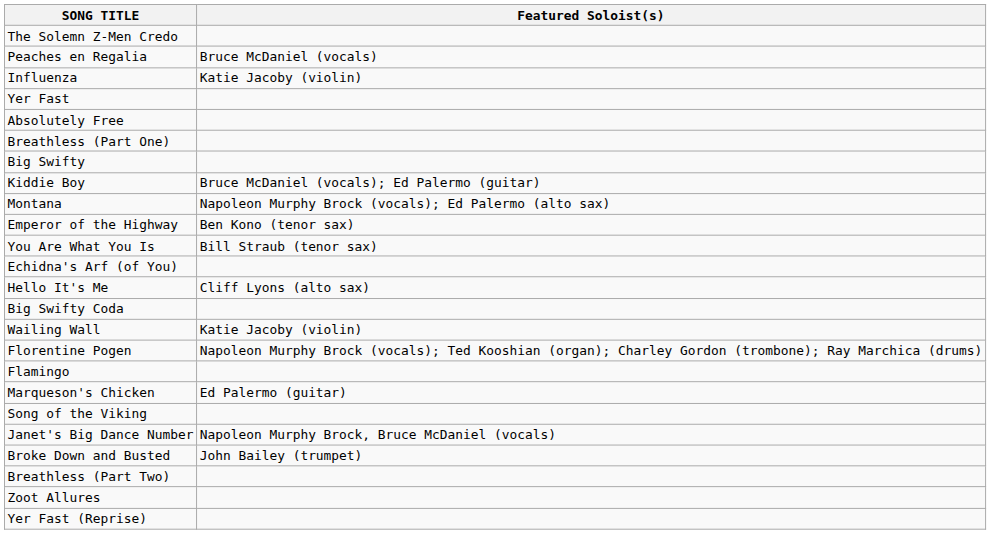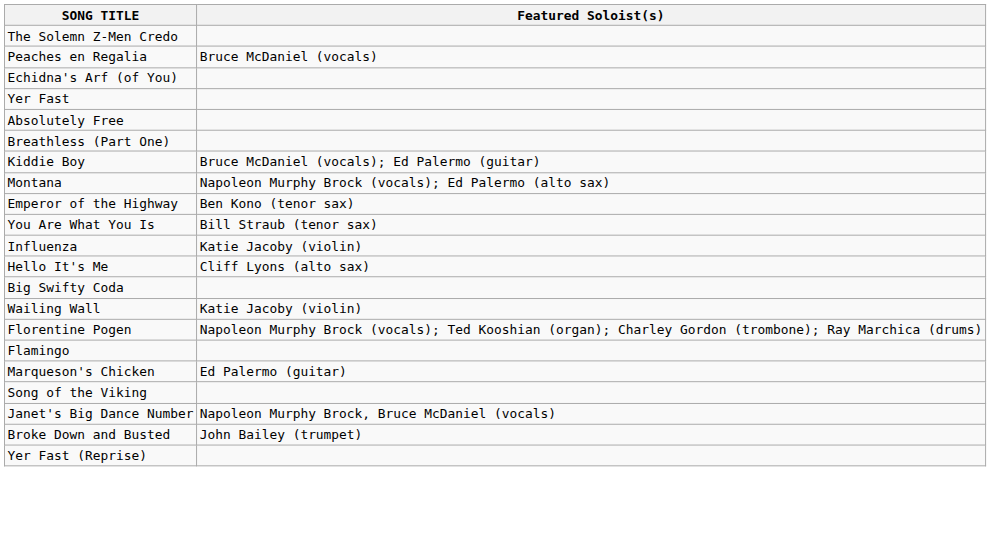rows swapped: Influenza <-> Echidna's Arf (of You)
- row: Big Swifty
- row: Breathless (Part Two)
- row: Zoot Allures
